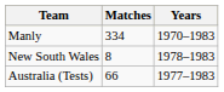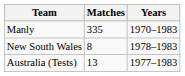Manly | Matches: 334 -> 335
Australia (Tests) | Matches: 66 -> 13
